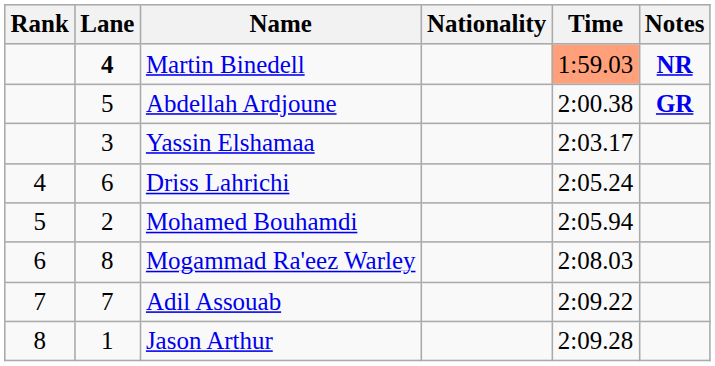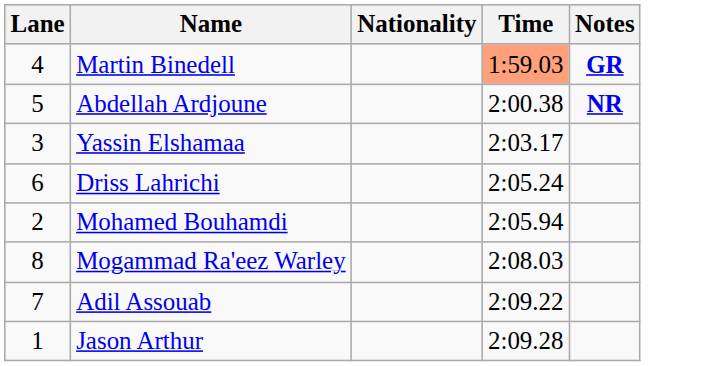- column: Rank | 4 | 5 | 6 | 7 | 8
Martin Binedell | Lane: bold -> normal
Martin Binedell | Notes: NR -> GR
Abdellah Ardjoune | Notes: GR -> NR
